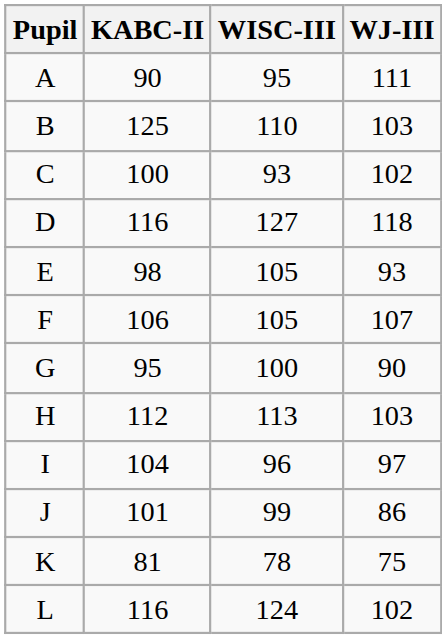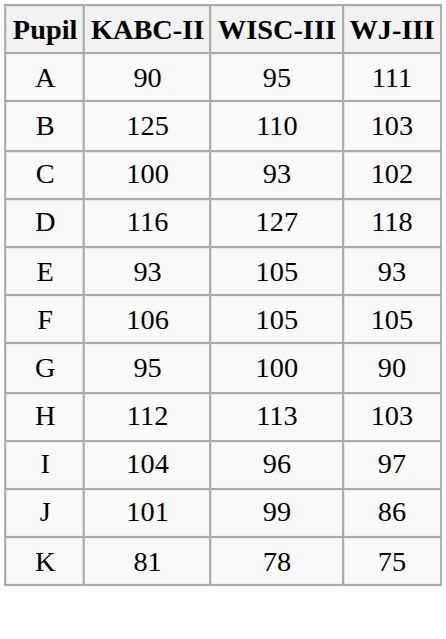E | KABC-II: 98 -> 93
F | WJ-III: 107 -> 105
- row: L | 116 | 124 | 102
